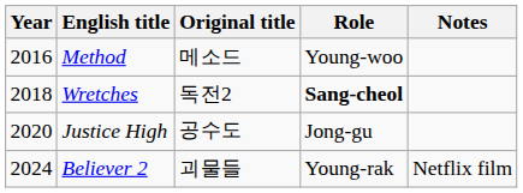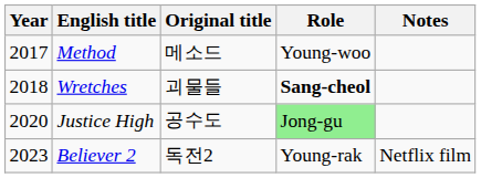Method | Year: 2016 -> 2017
Wretches | Original title: 독전2 -> 괴물들
Justice High | Role: no background -> lightgreen background
Believer 2 | Year: 2024 -> 2023
Believer 2 | Original title: 괴물들 -> 독전2
